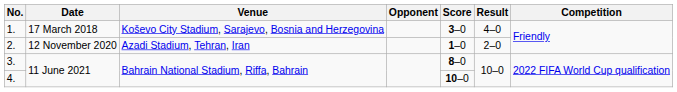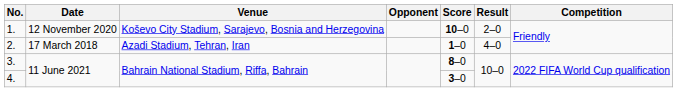1. | Date: 17 March 2018 -> 12 November 2020
1. | Score: 3–0 -> 10–0
1. | Result: 4–0 -> 2–0
2. | Date: 12 November 2020 -> 17 March 2018
2. | Result: 2–0 -> 4–0
4. | Score: 10–0 -> 3–0
